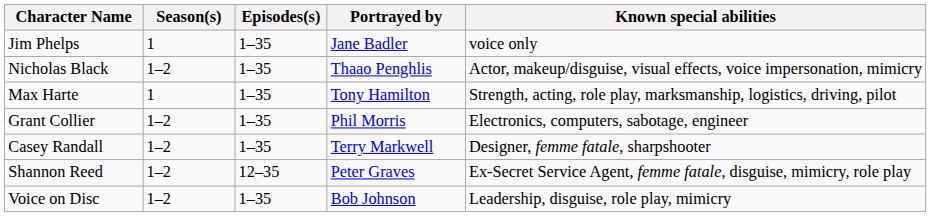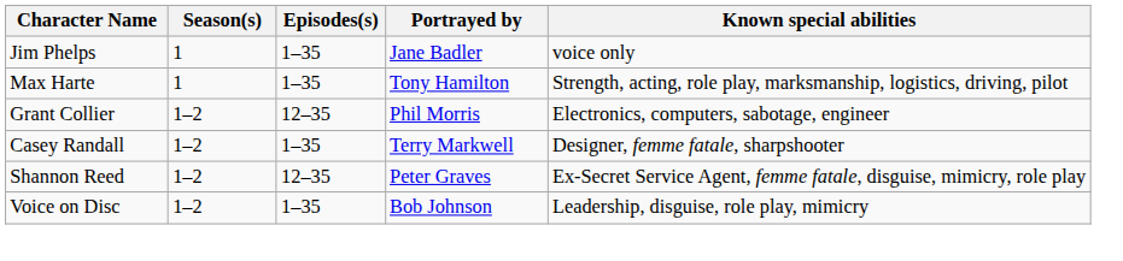- row: Nicholas Black | 1–2 | 1–35 | Thaao Penghlis | Actor, makeup/disguise, visual effects, voice impersonation, mimicry
Grant Collier | Episodes(s): 1–35 -> 12–35
